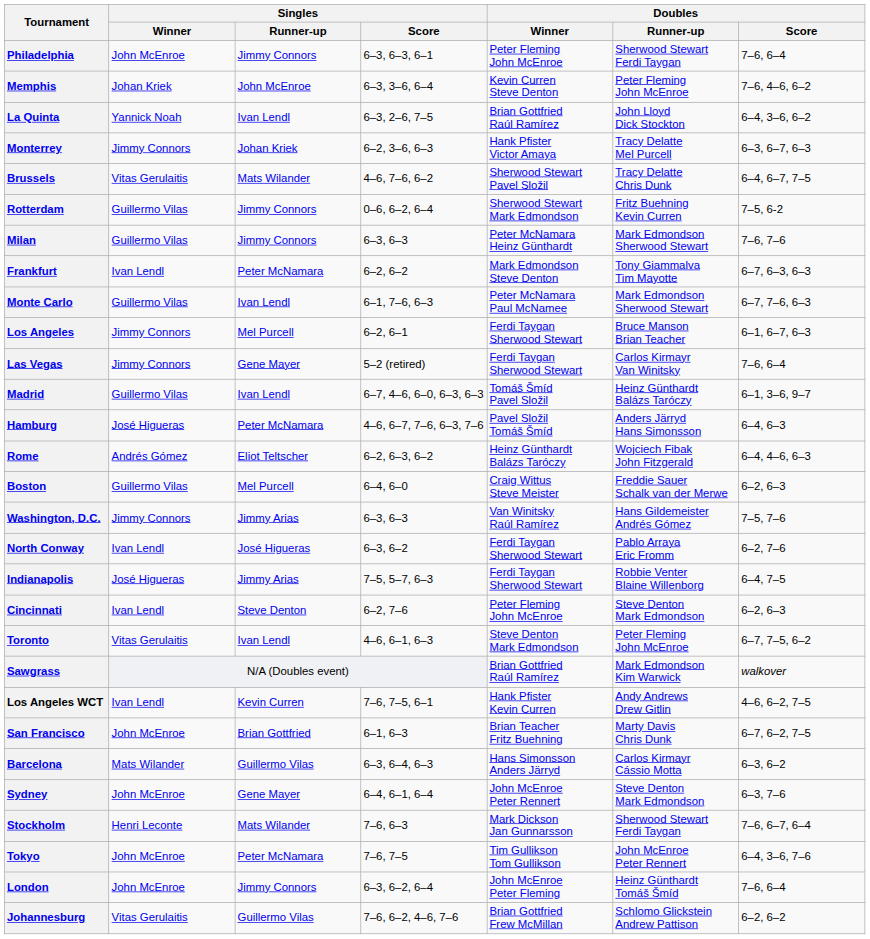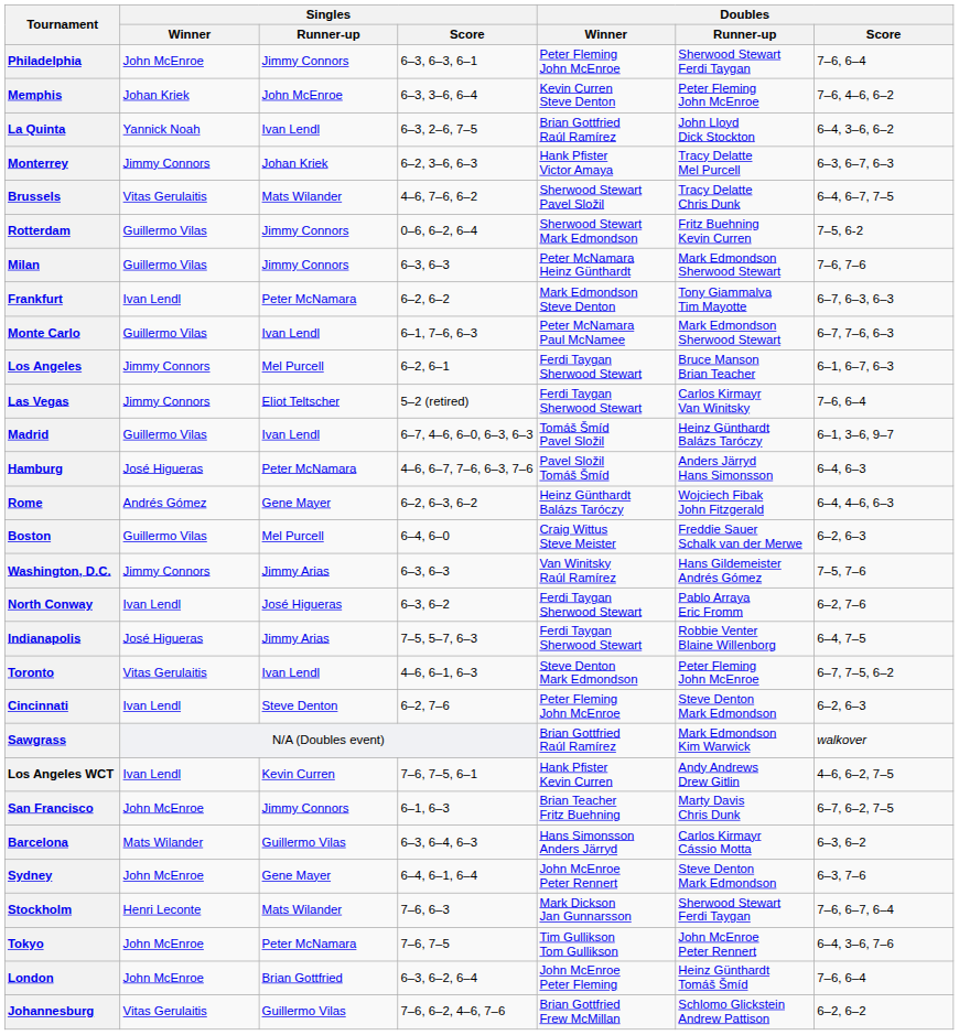Las Vegas | Singles / Runner-up: Gene Mayer -> Eliot Teltscher
Rome | Singles / Runner-up: Eliot Teltscher -> Gene Mayer
rows swapped: Toronto <-> Cincinnati
San Francisco | Singles / Runner-up: Brian Gottfried -> Jimmy Connors
London | Singles / Runner-up: Jimmy Connors -> Brian Gottfried
